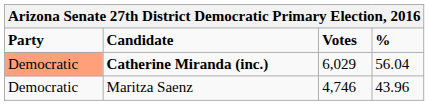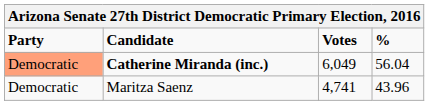Catherine Miranda (inc.) | Votes: 6,029 -> 6,049
Maritza Saenz | Votes: 4,746 -> 4,741
